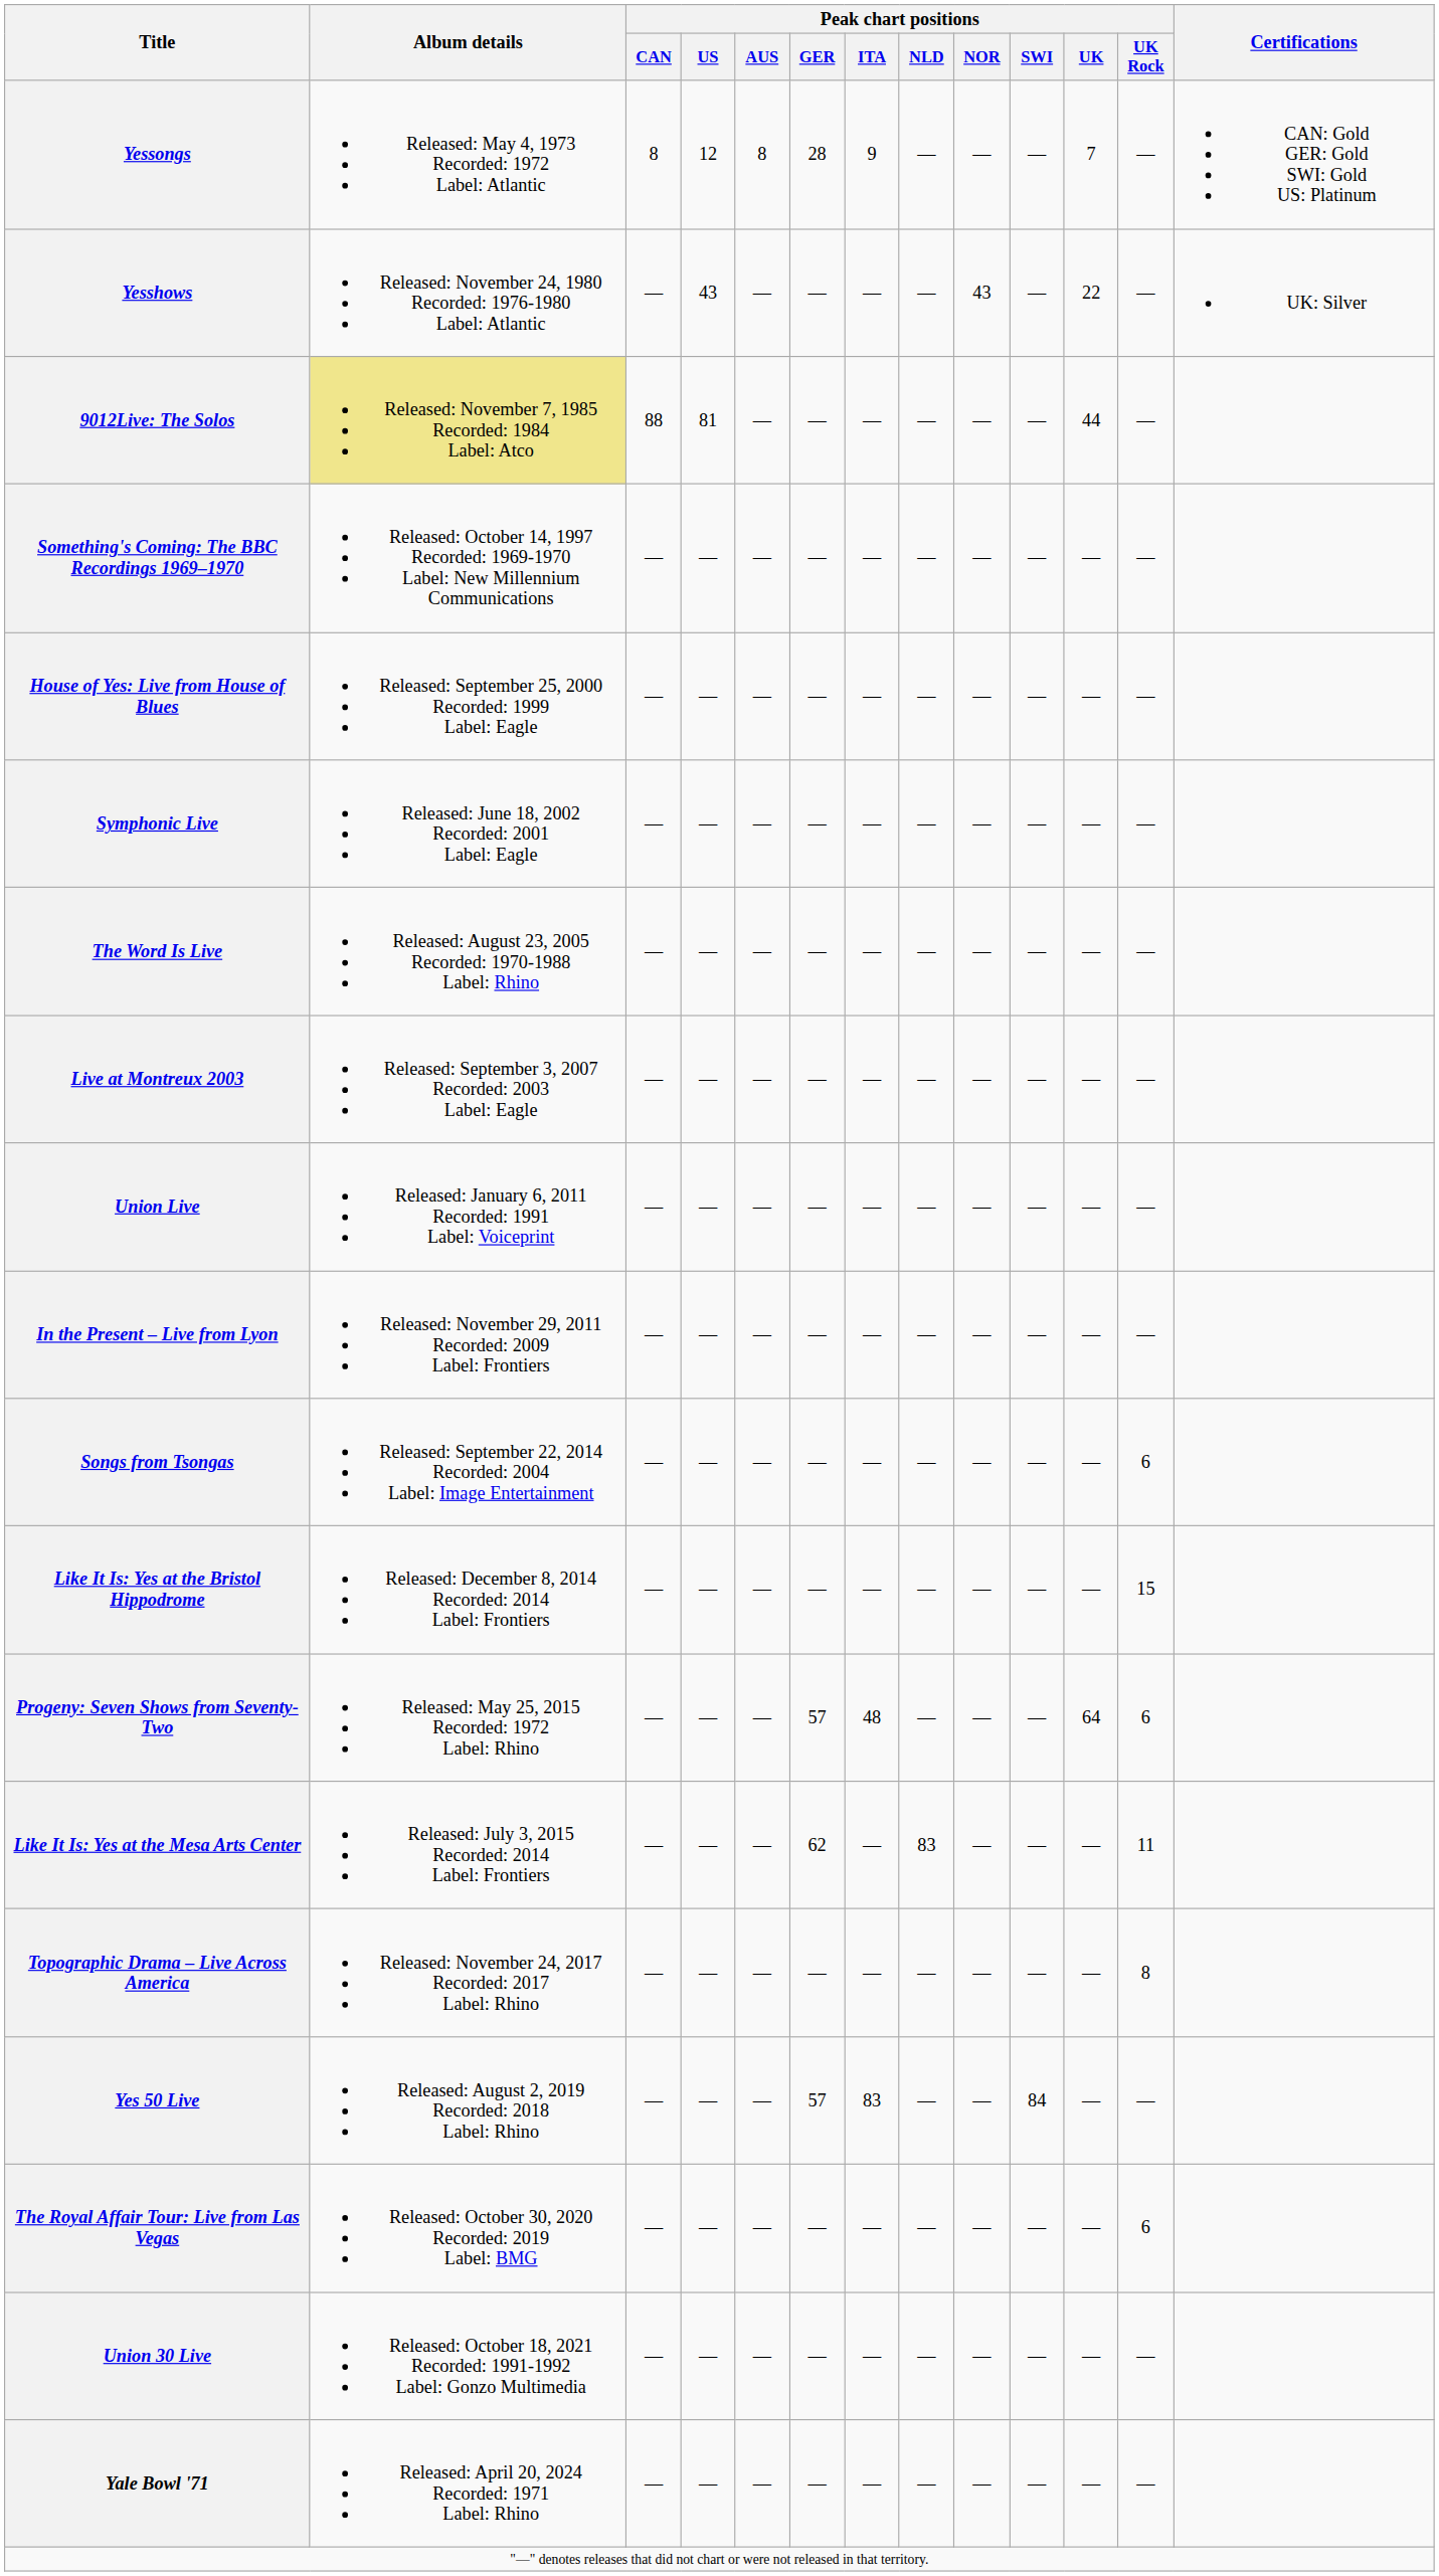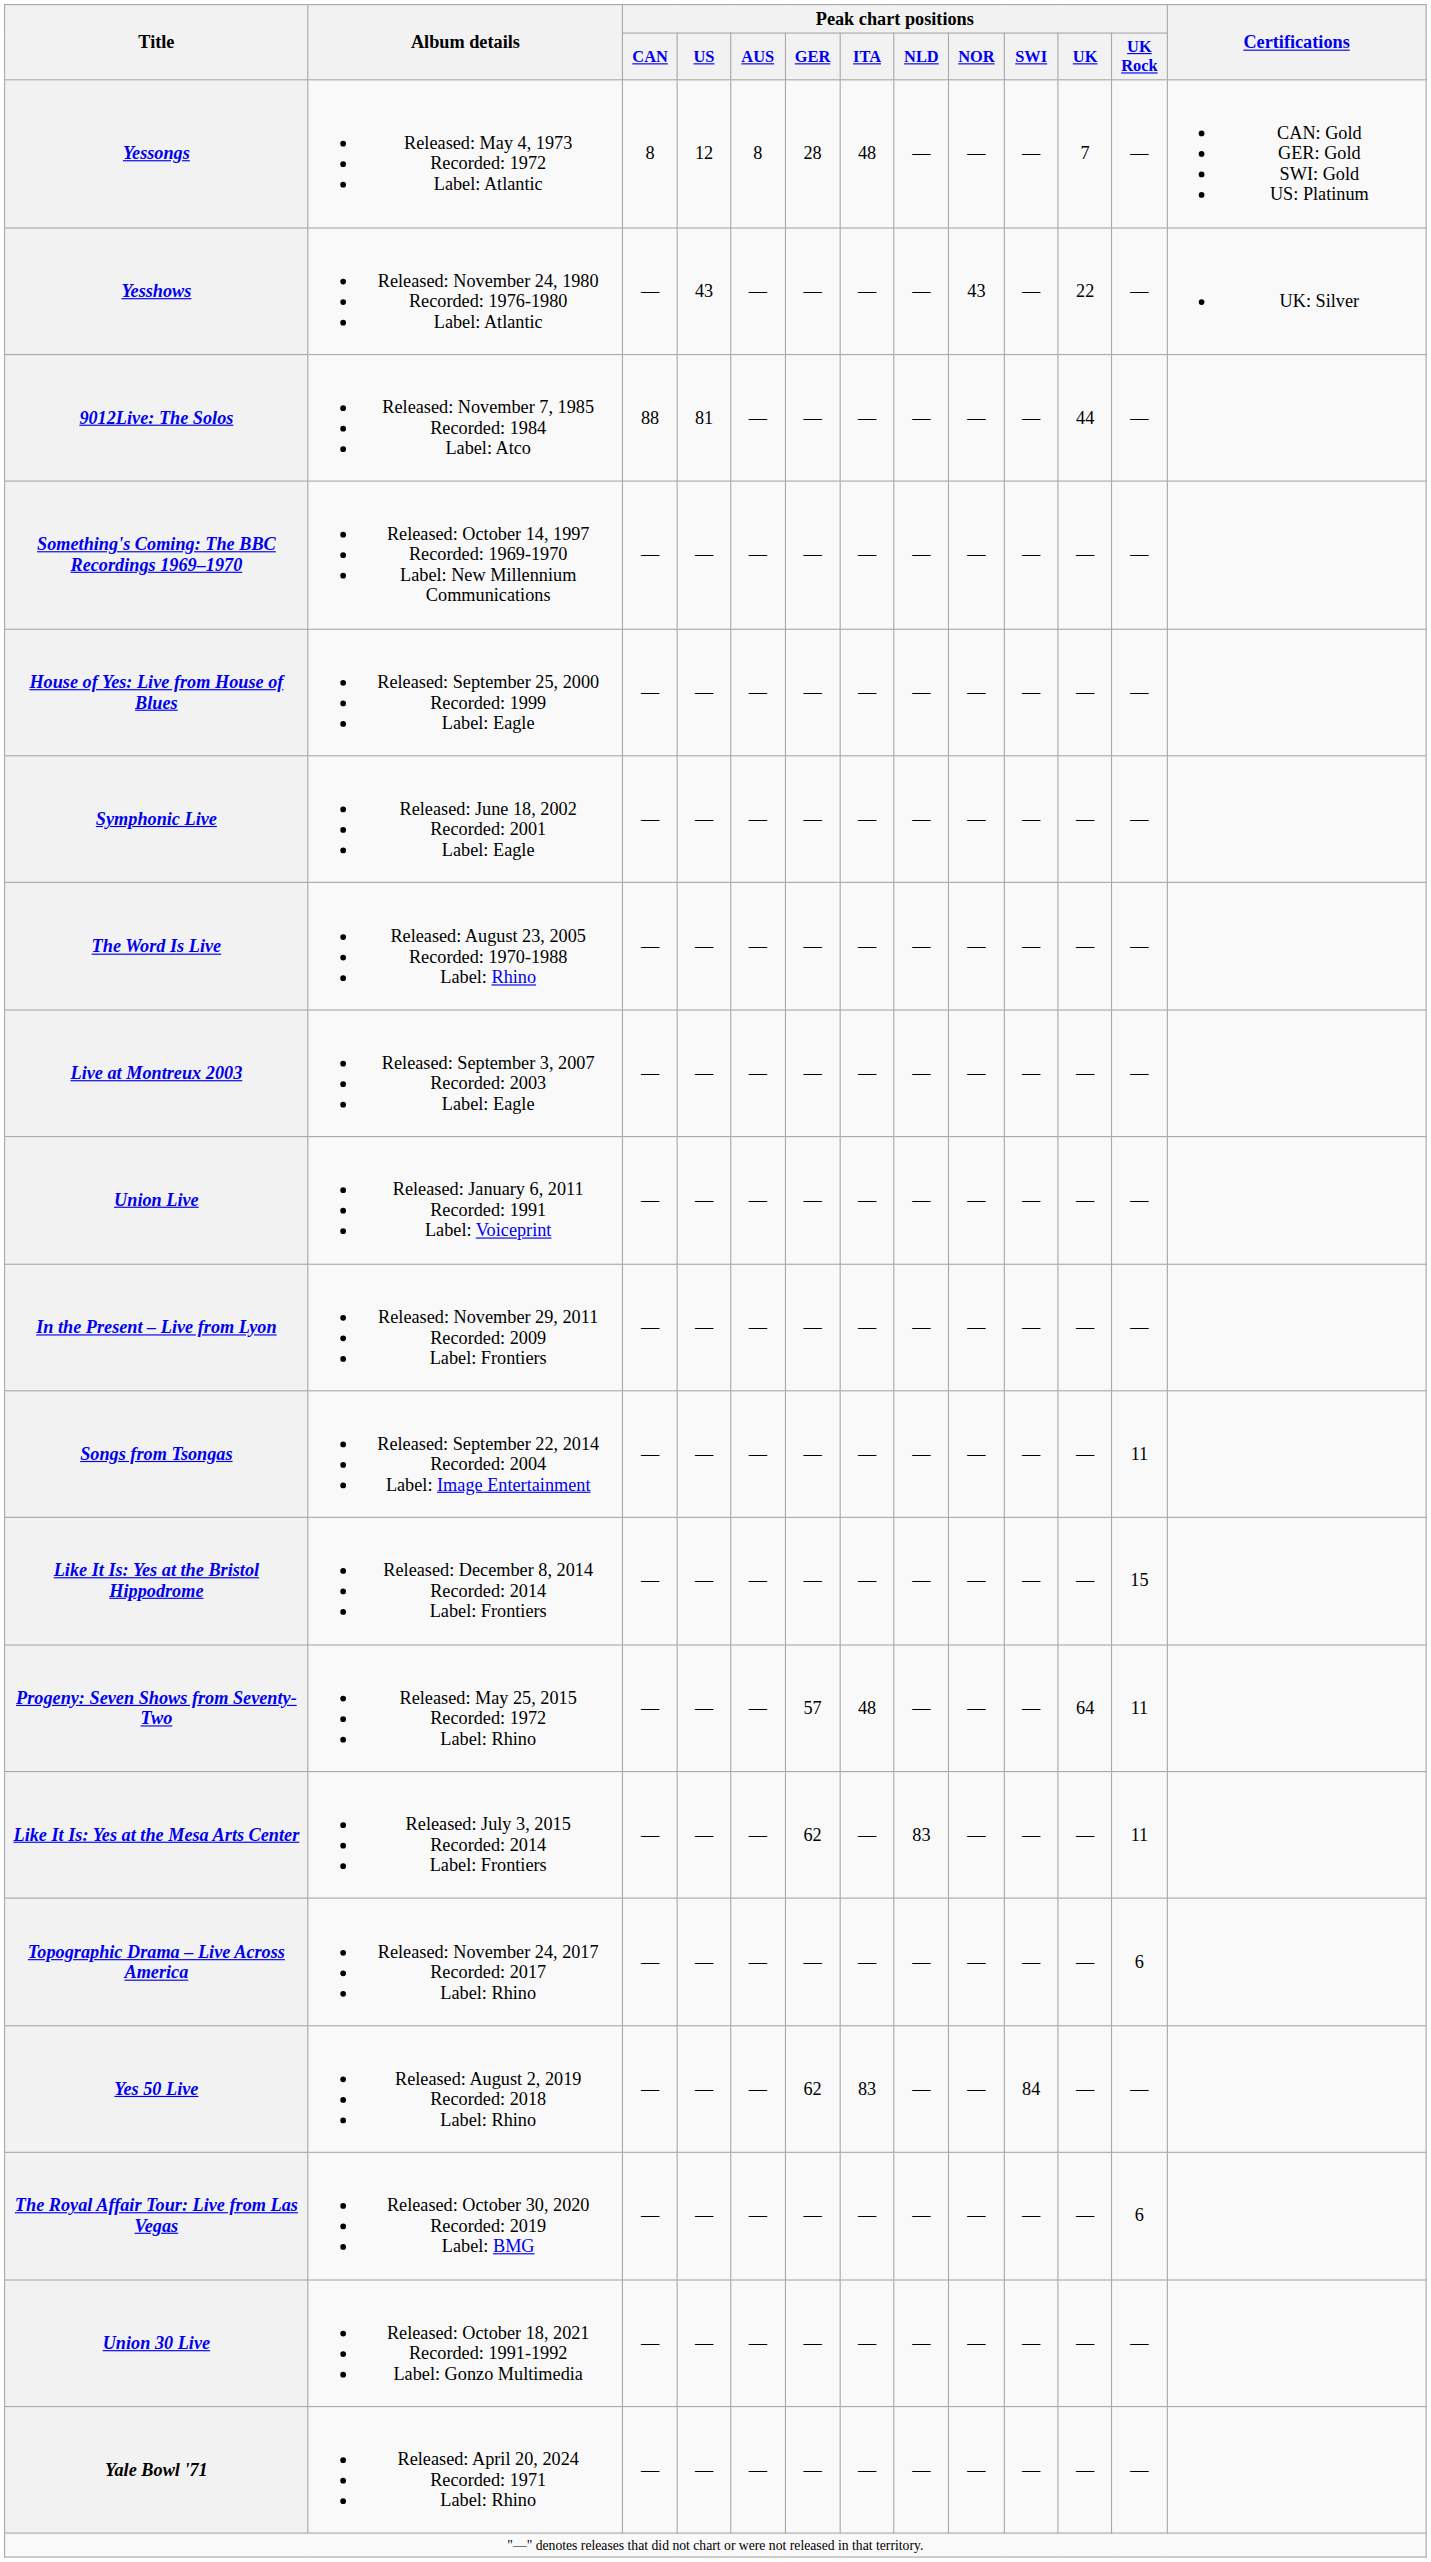Yessongs | Peak chart positions / ITA: 9 -> 48
9012Live: The Solos | Album details: khaki background -> no background
Songs from Tsongas | Peak chart positions / UK Rock: 6 -> 11
Progeny: Seven Shows from Seventy-Two | Peak chart positions / UK Rock: 6 -> 11
Topographic Drama – Live Across America | Peak chart positions / UK Rock: 8 -> 6
Yes 50 Live | Peak chart positions / GER: 57 -> 62
